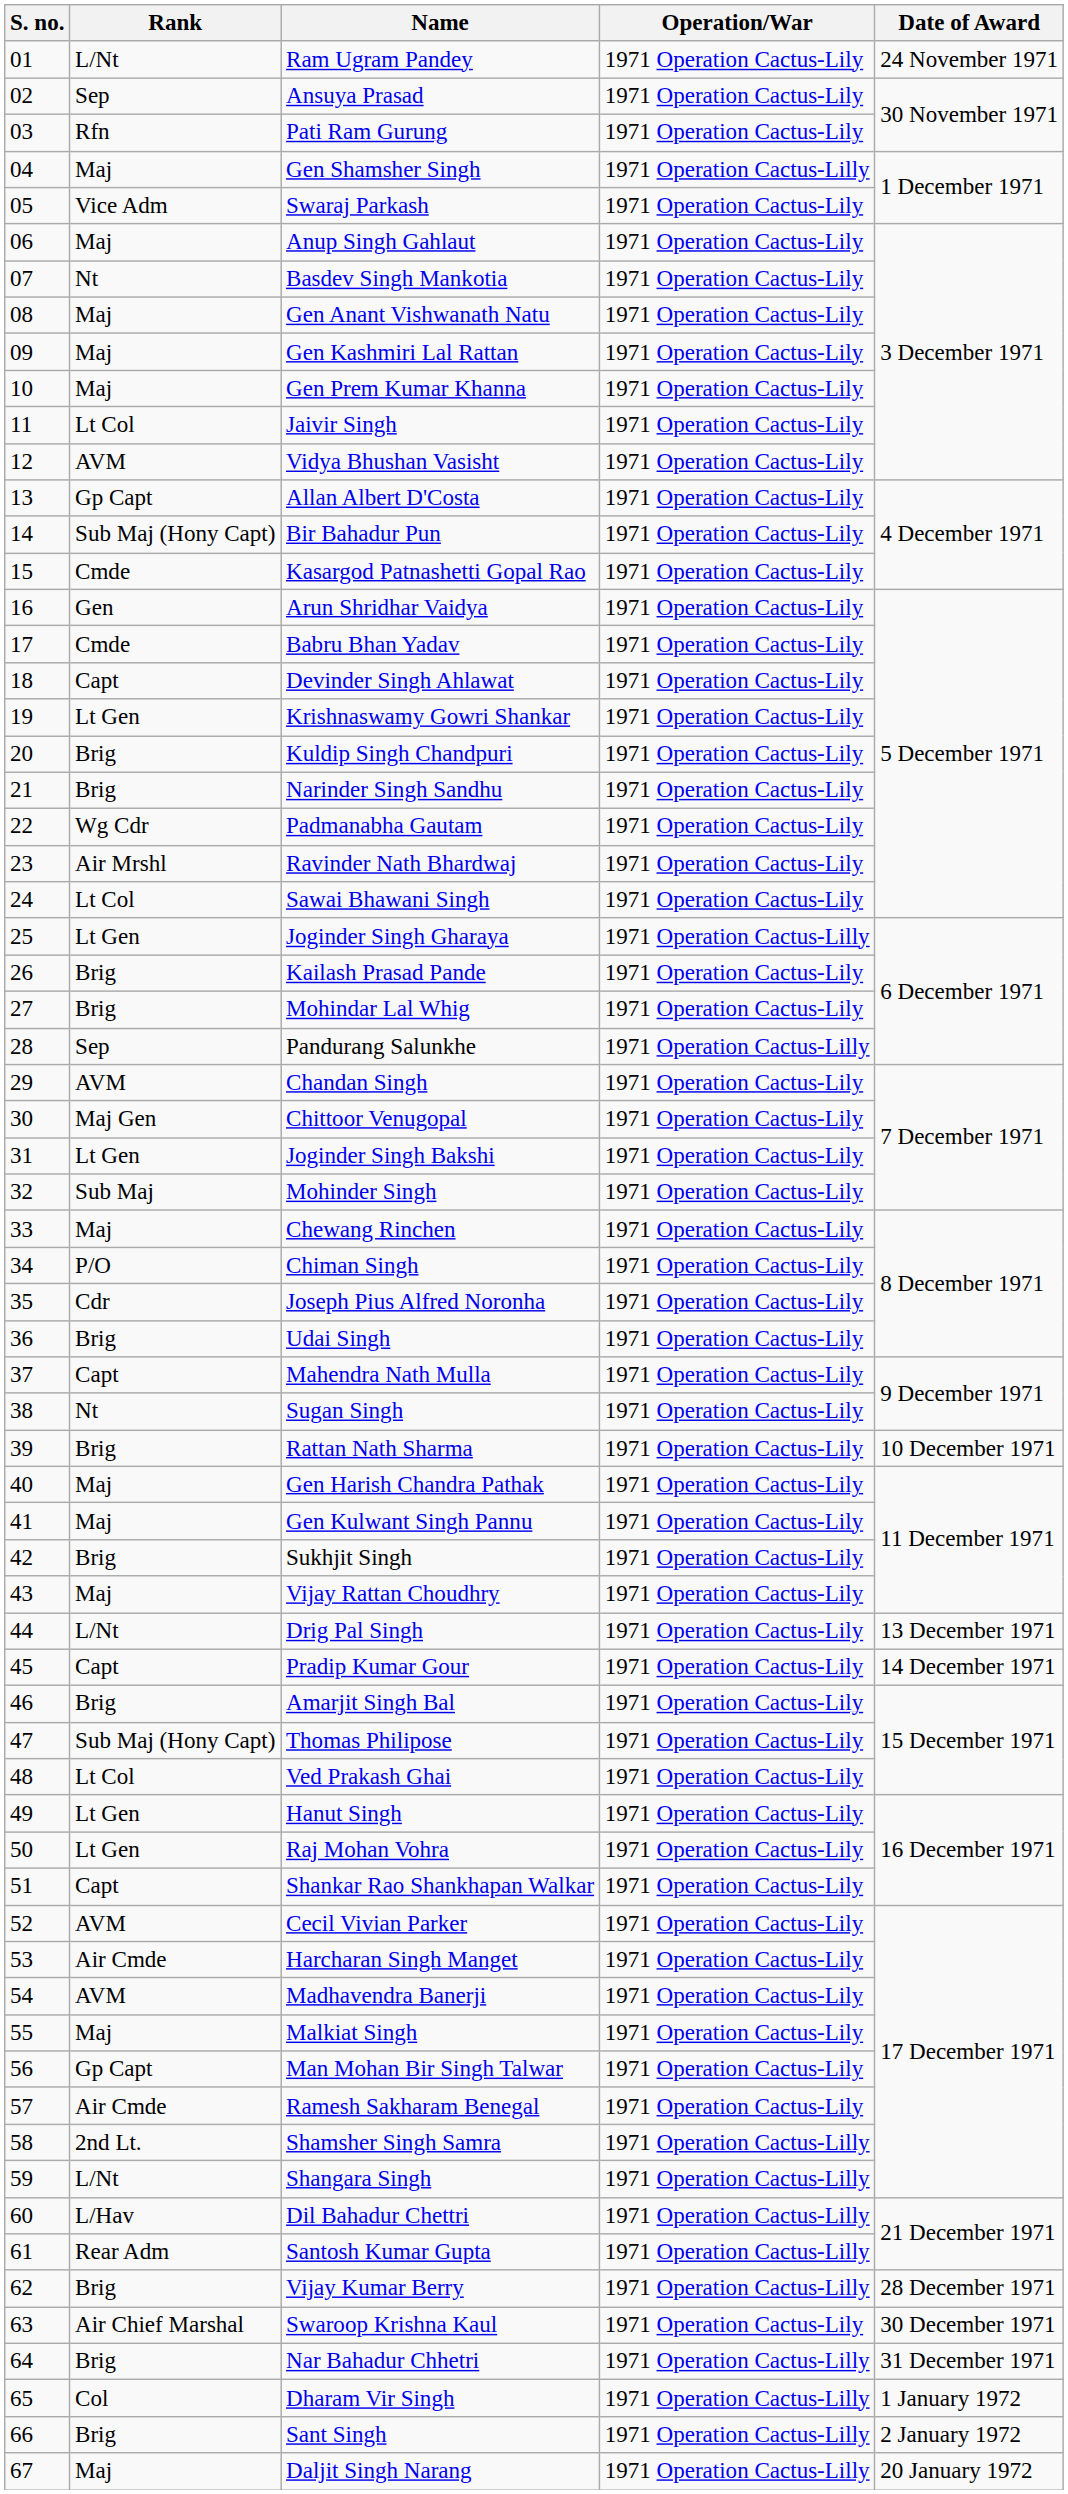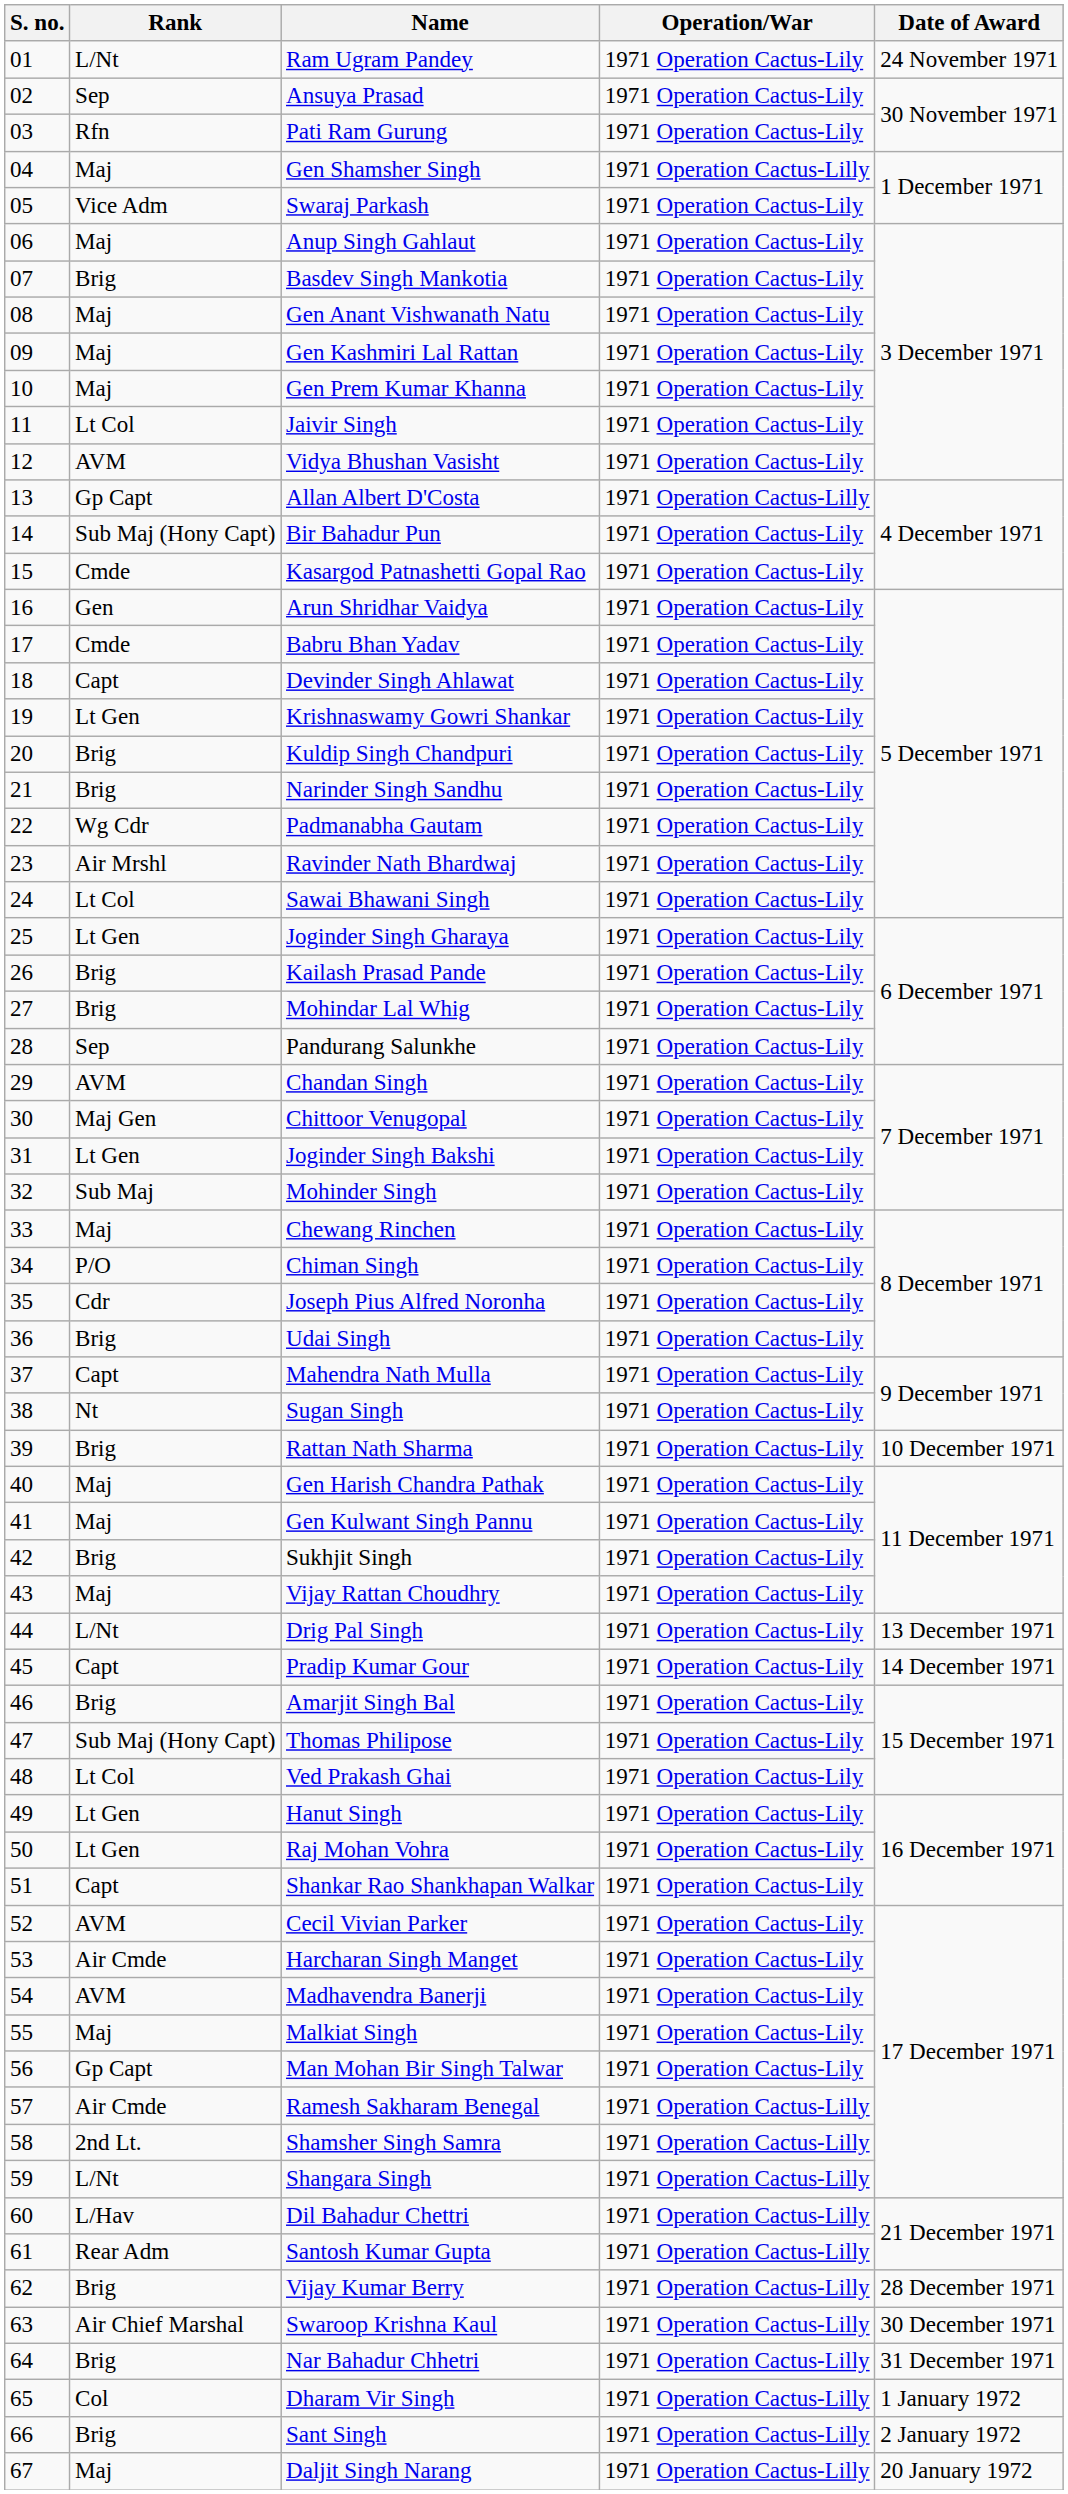Basdev Singh Mankotia | Rank: Nt -> Brig
Allan Albert D'Costa | Operation/War: 1971 Operation Cactus-Lily -> 1971 Operation Cactus-Lilly
Joginder Singh Gharaya | Operation/War: 1971 Operation Cactus-Lilly -> 1971 Operation Cactus-Lily
Pandurang Salunkhe | Operation/War: 1971 Operation Cactus-Lilly -> 1971 Operation Cactus-Lily
Ramesh Sakharam Benegal | Operation/War: 1971 Operation Cactus-Lily -> 1971 Operation Cactus-Lilly
Swaroop Krishna Kaul | Operation/War: 1971 Operation Cactus-Lily -> 1971 Operation Cactus-Lilly
